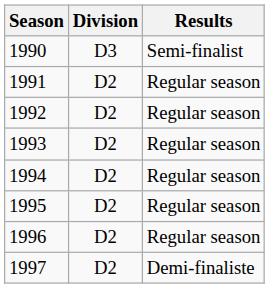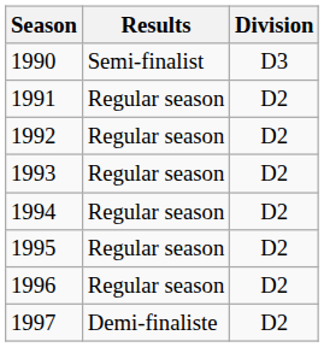columns swapped: Division <-> Results
